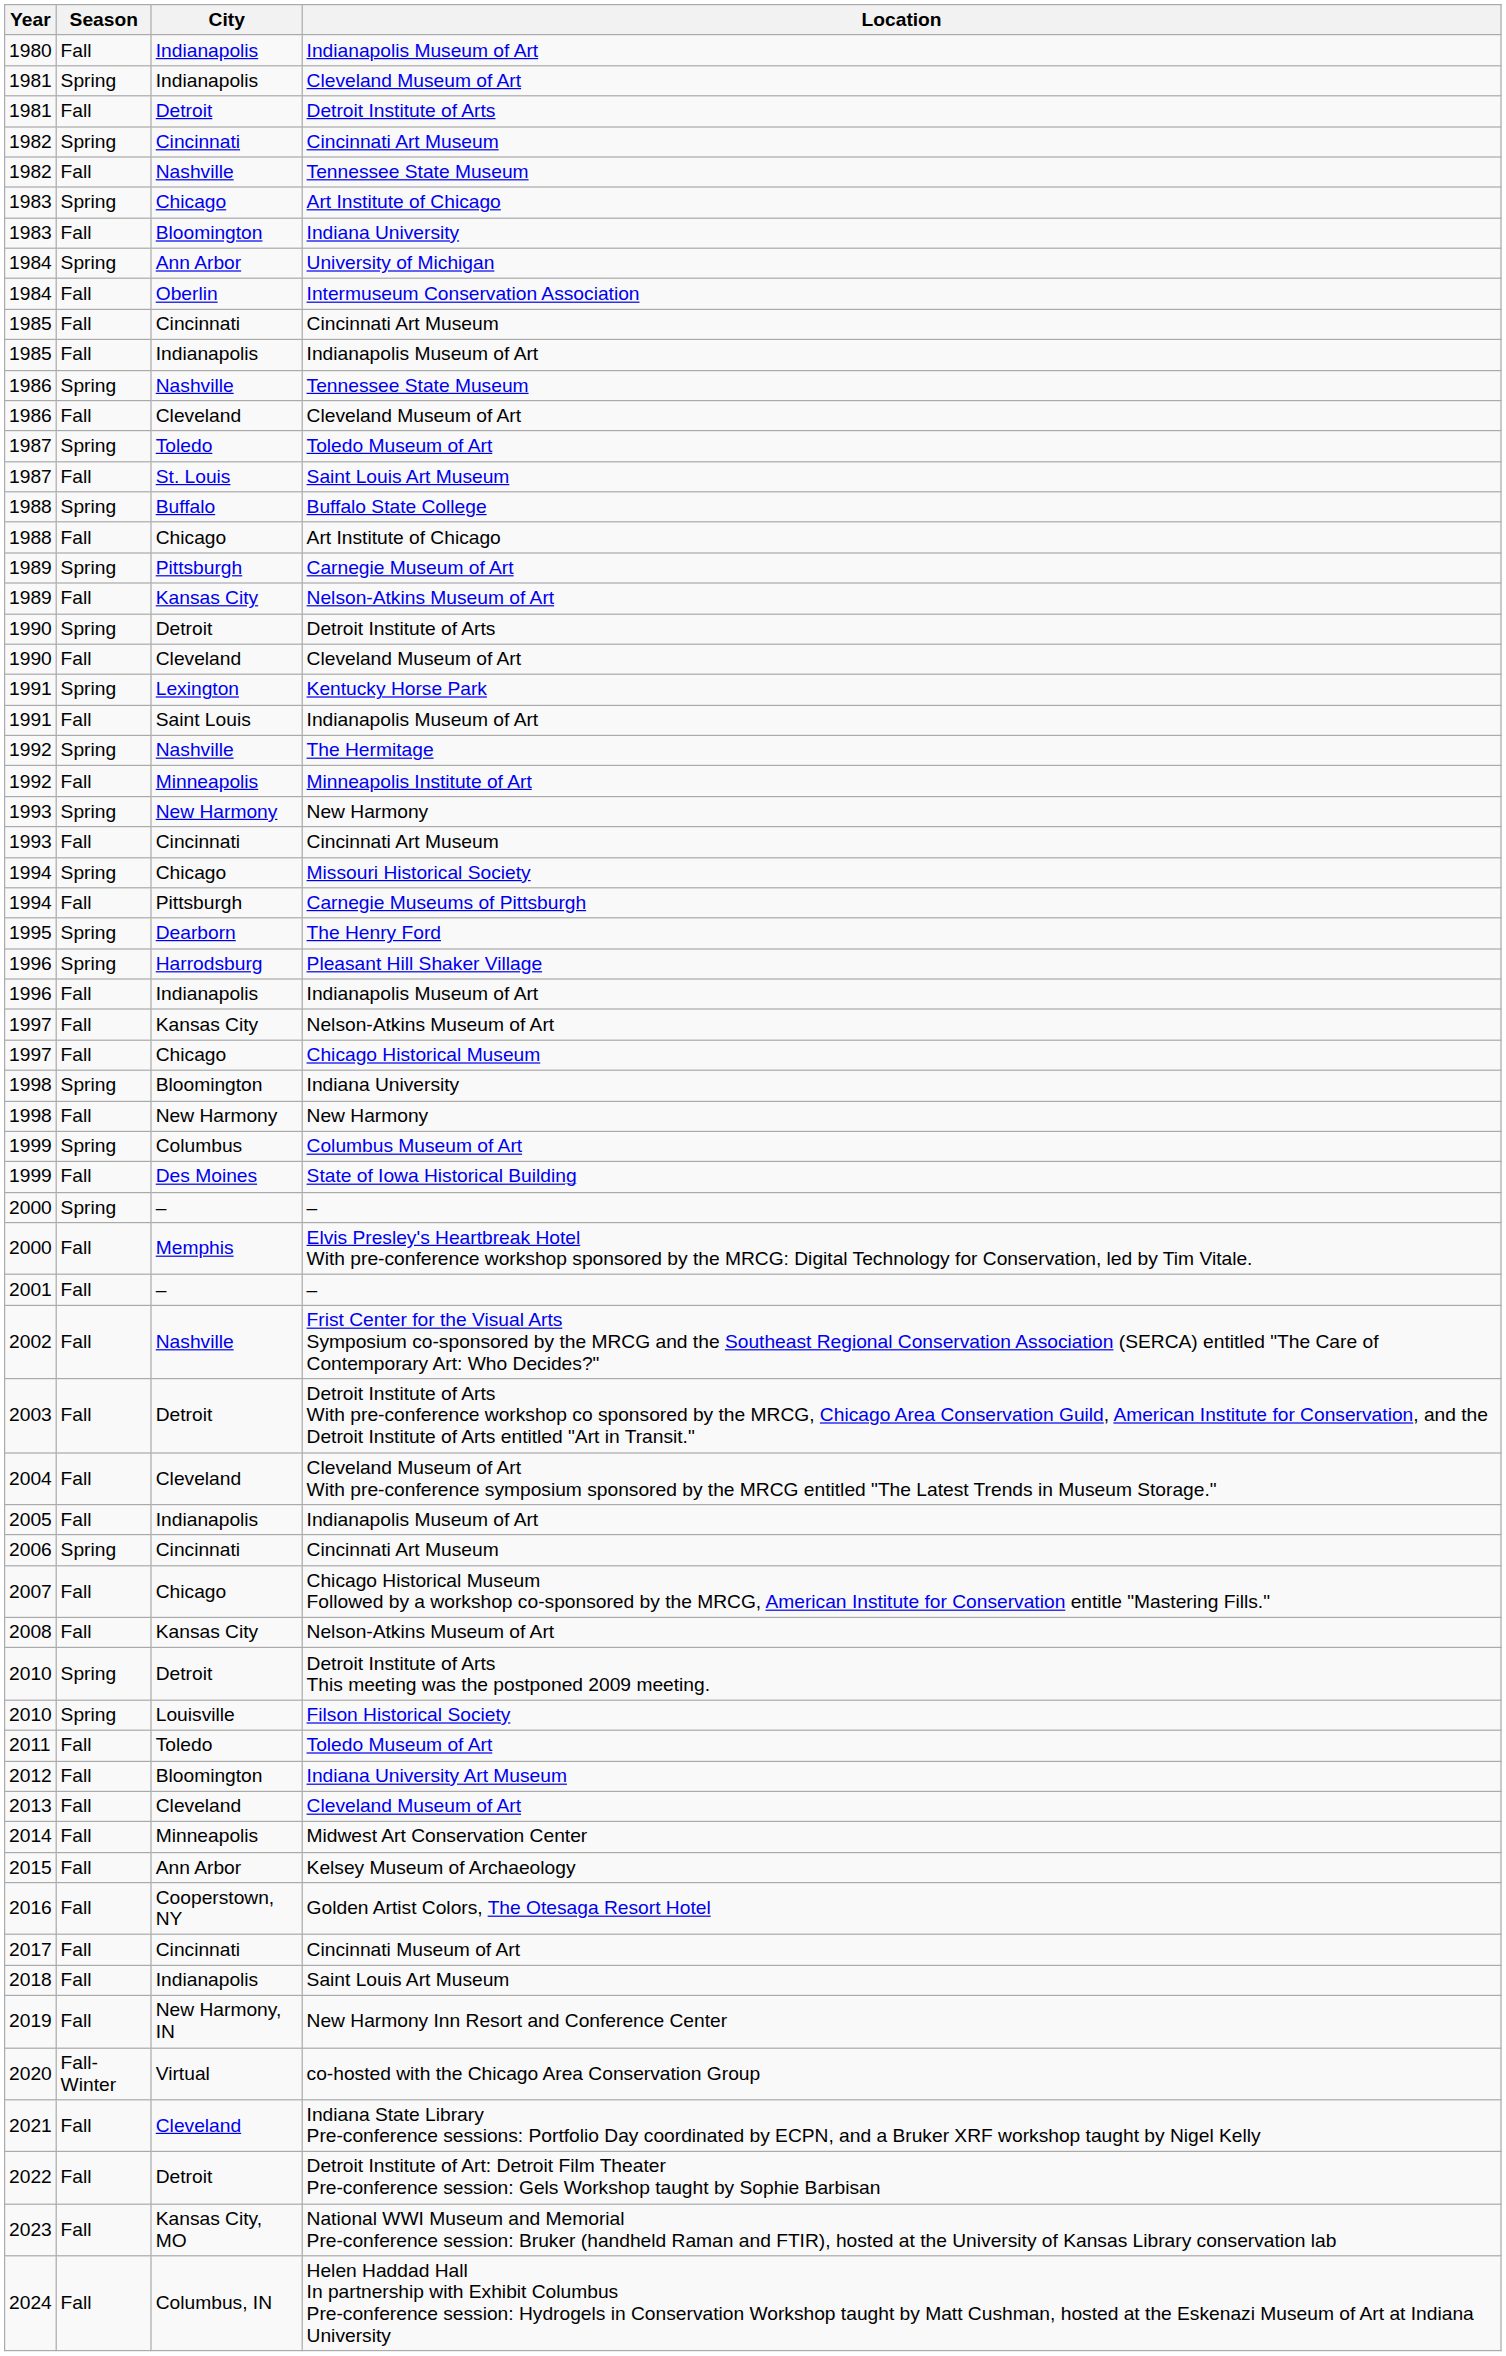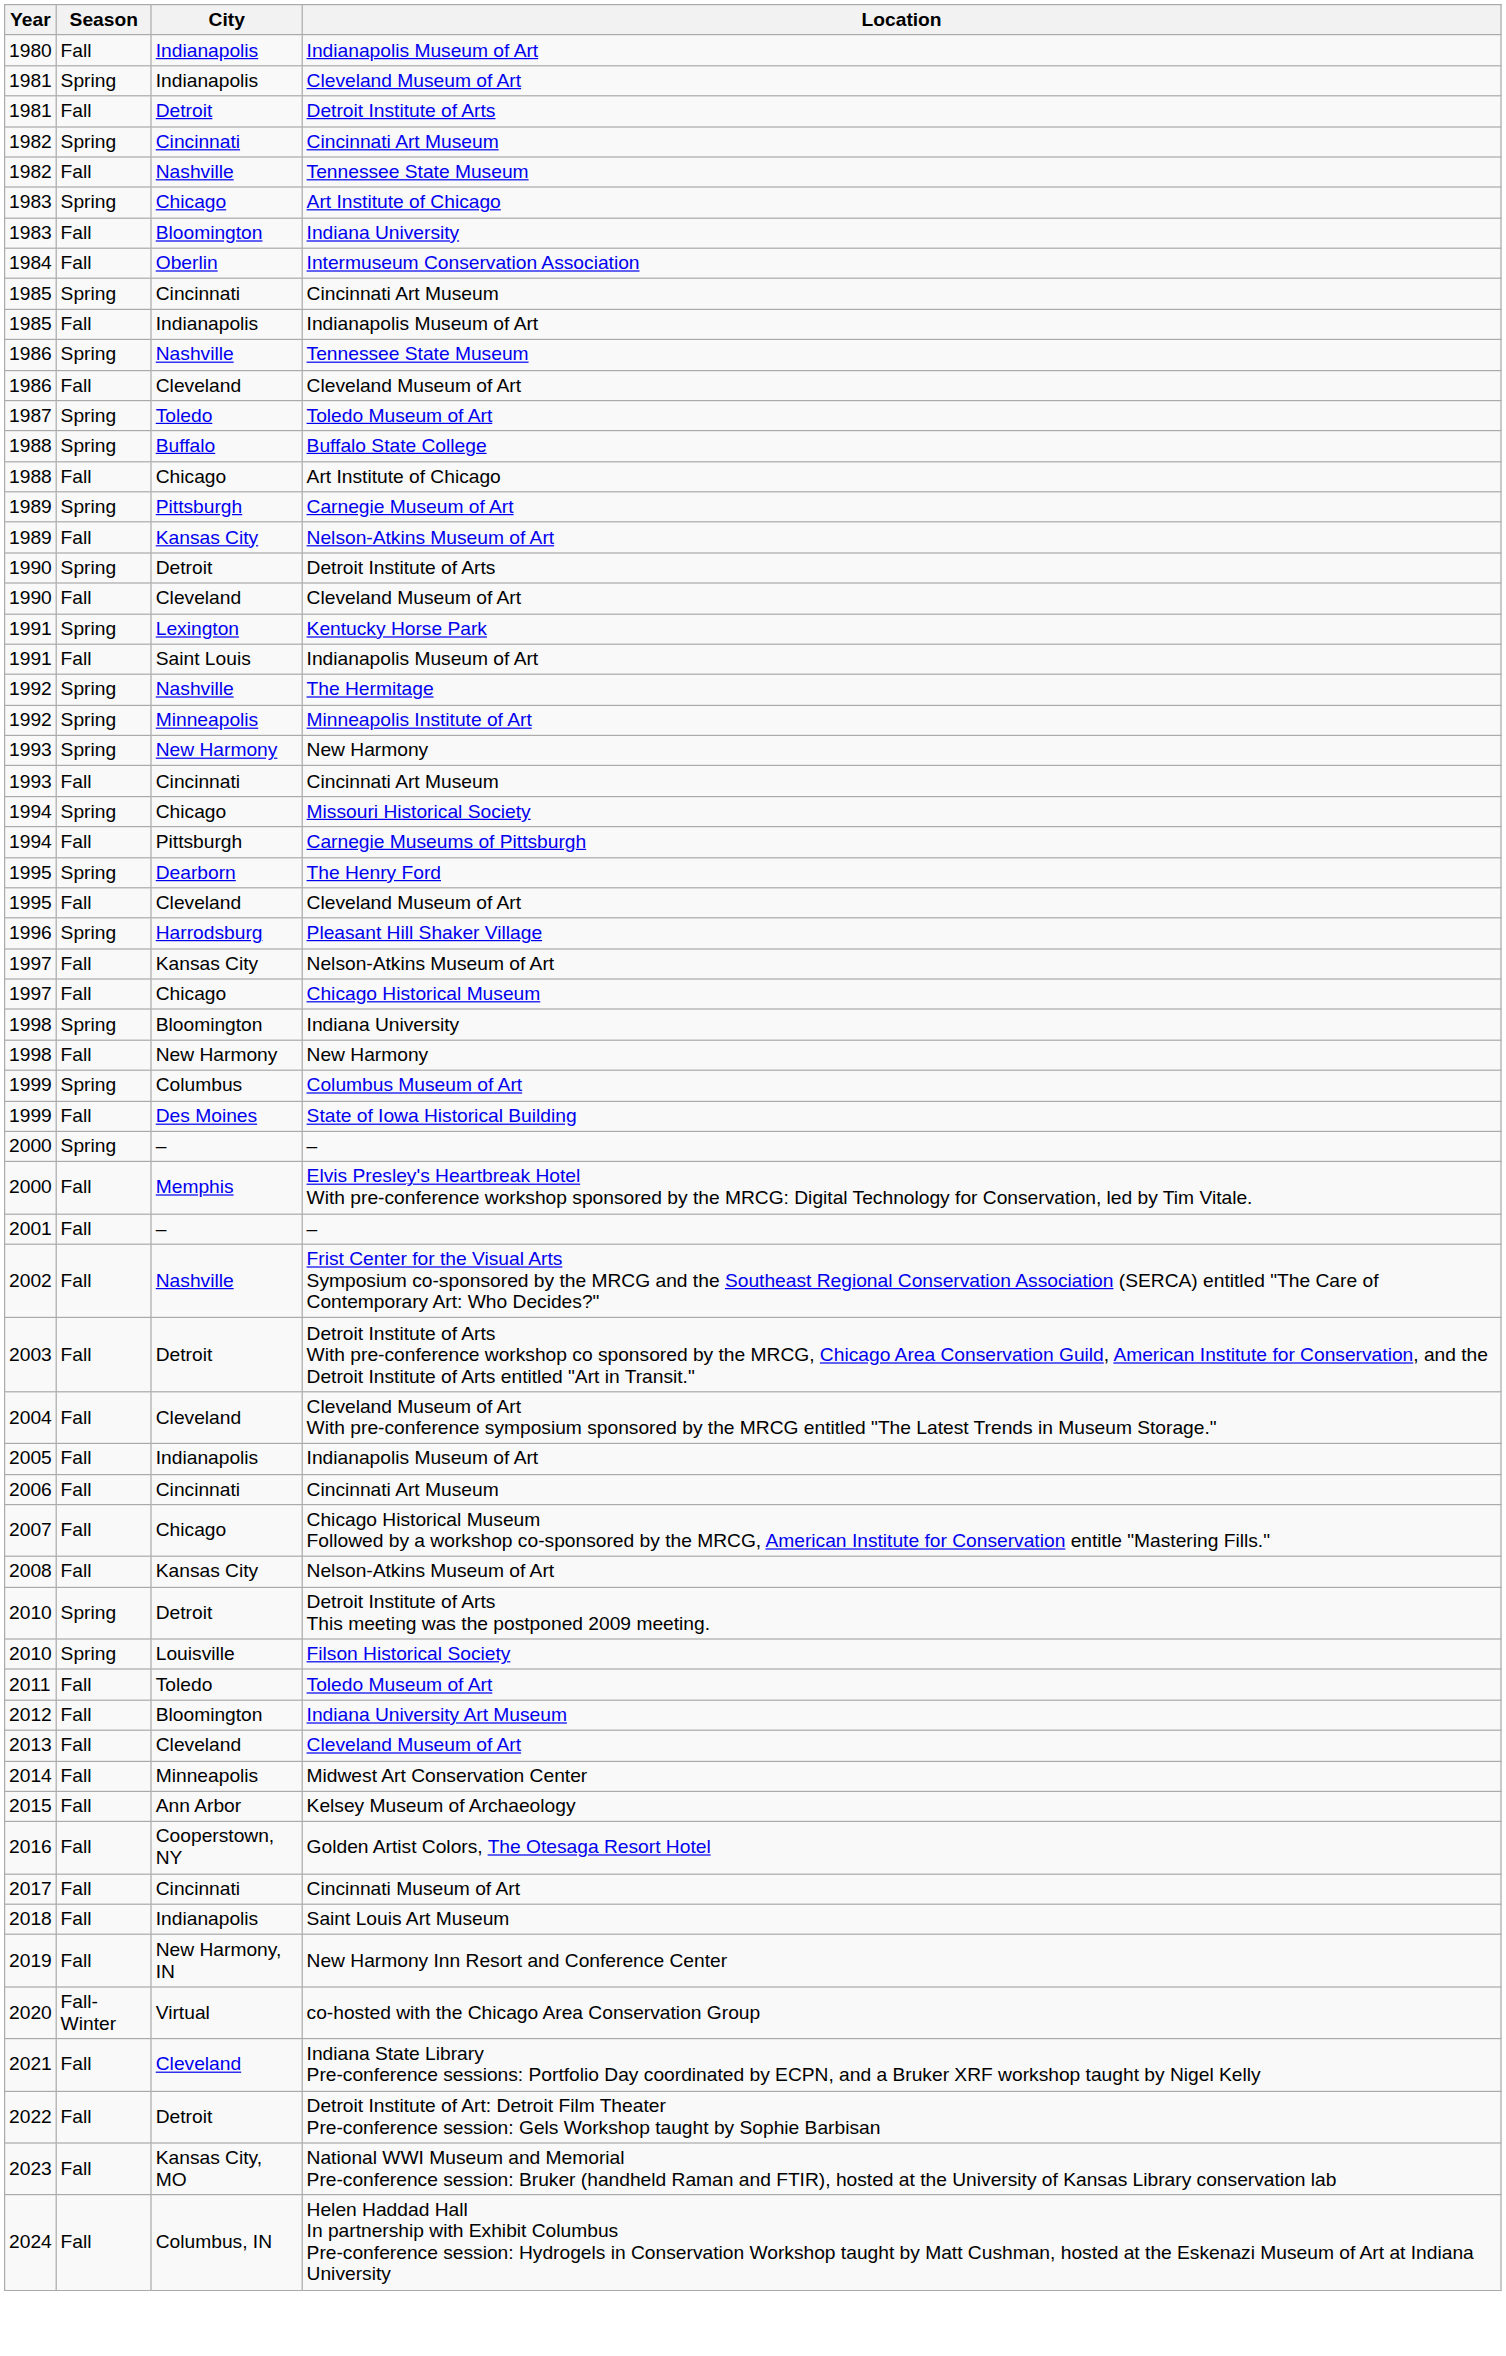- row: 1984 | Spring | Ann Arbor | University of Michigan
1985 / Cincinnati Art Museum | Season: Fall -> Spring
- row: 1987 | Fall | St. Louis | Saint Louis Art Museum
1992 / Minneapolis Institute of Art | Season: Fall -> Spring
+ row: 1995 | Fall | Cleveland | Cleveland Museum of Art
- row: 1996 | Fall | Indianapolis | Indianapolis Museum of Art
2006 | Season: Spring -> Fall
